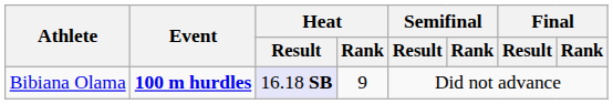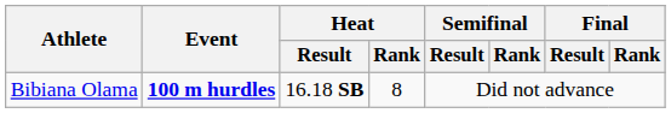Bibiana Olama | Heat / Result: lavender background -> no background
Bibiana Olama | Heat / Rank: 9 -> 8
